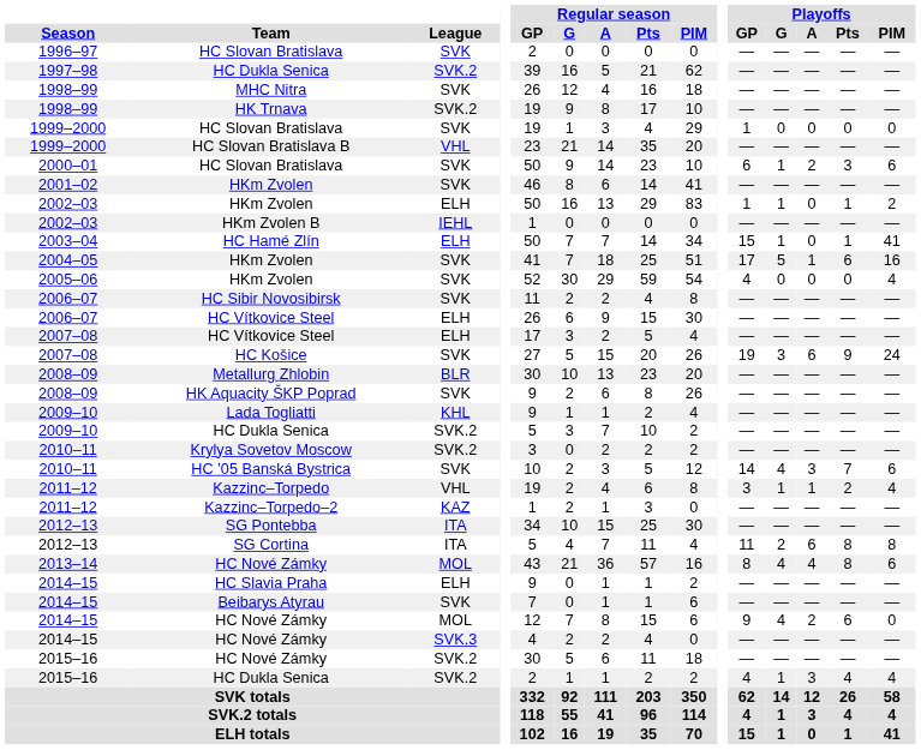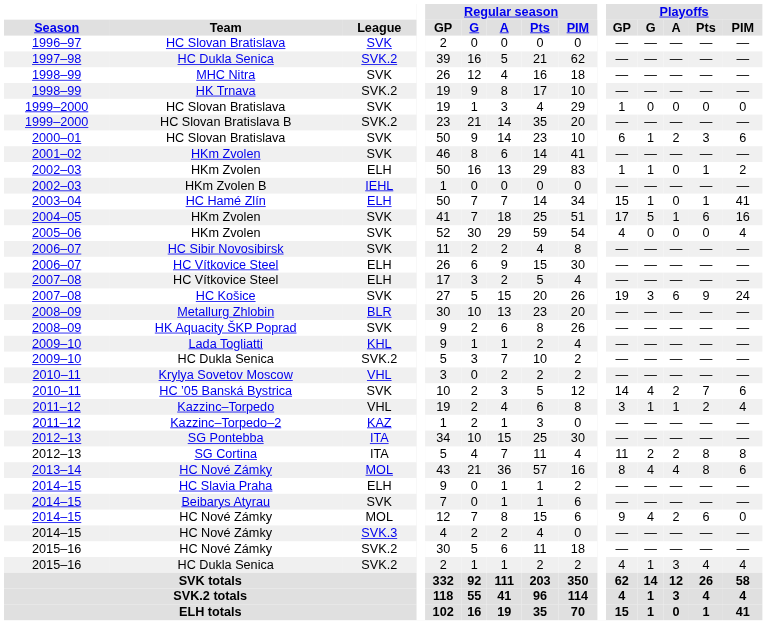HC Slovan Bratislava B | League: VHL -> SVK.2
Krylya Sovetov Moscow | League: SVK.2 -> VHL
HC ’05 Banská Bystrica | Playoffs / A: 3 -> 2
SG Cortina | Playoffs / A: 6 -> 2
